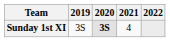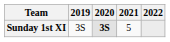Sunday 1st XI | 2021: 4 -> 5
